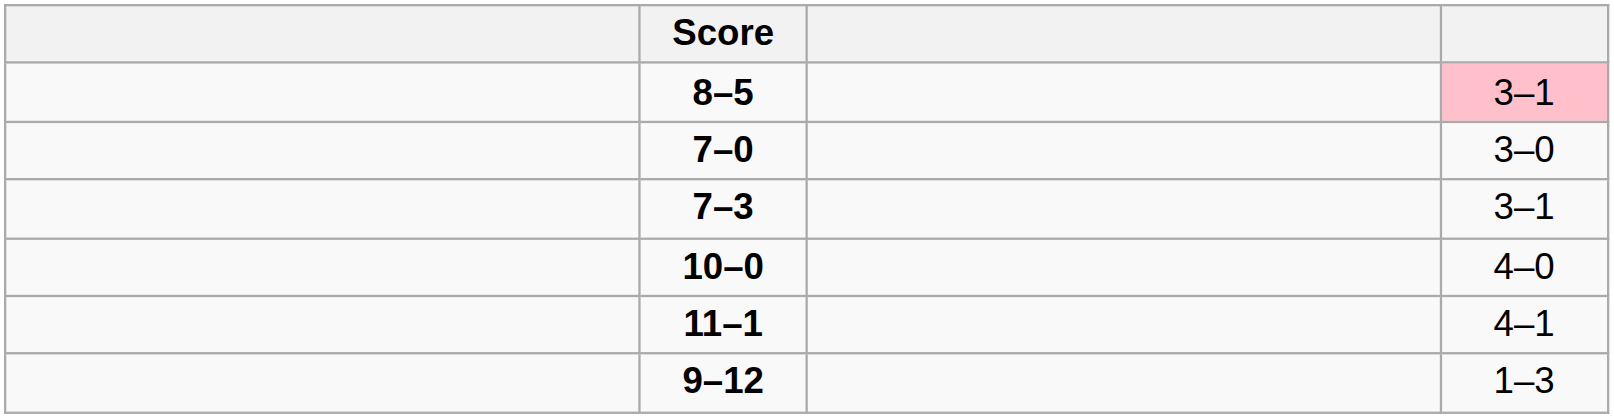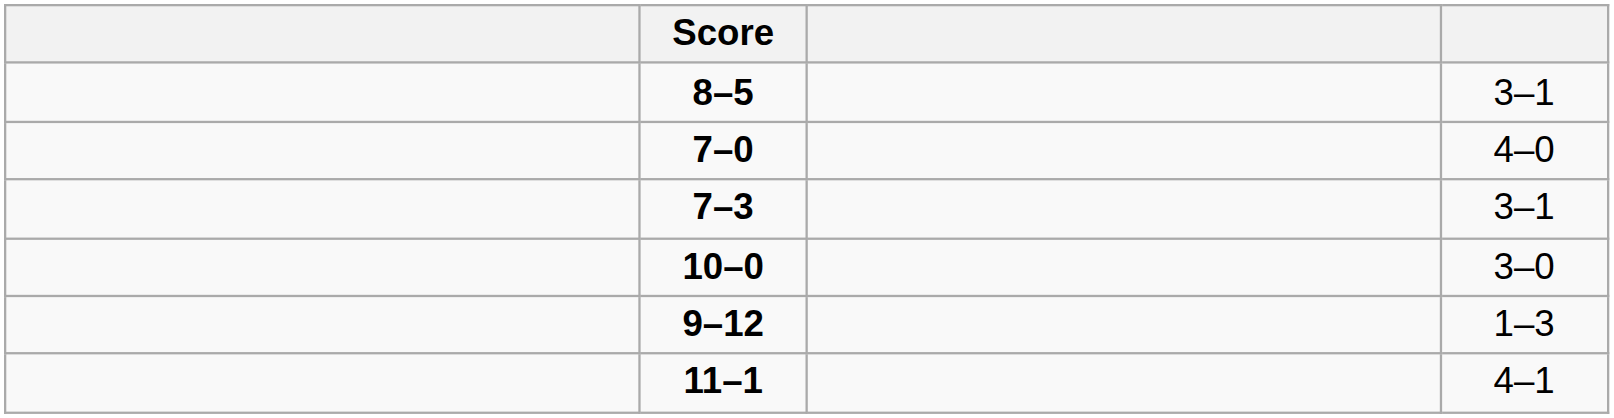8–5 | column 4: pink background -> no background
7–0 | column 4: 3–0 -> 4–0
10–0 | column 4: 4–0 -> 3–0
rows swapped: 11–1 <-> 9–12
